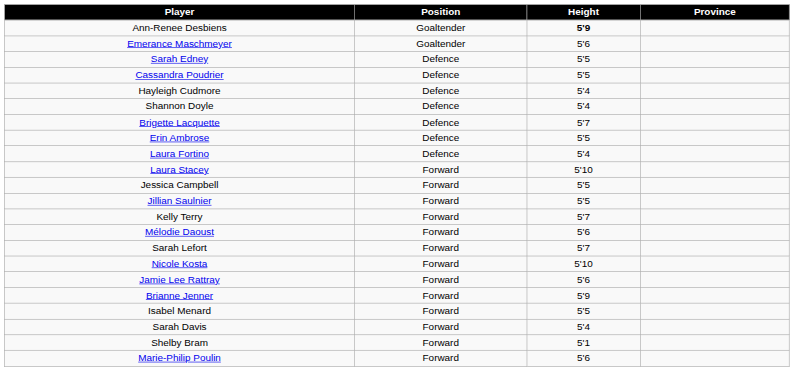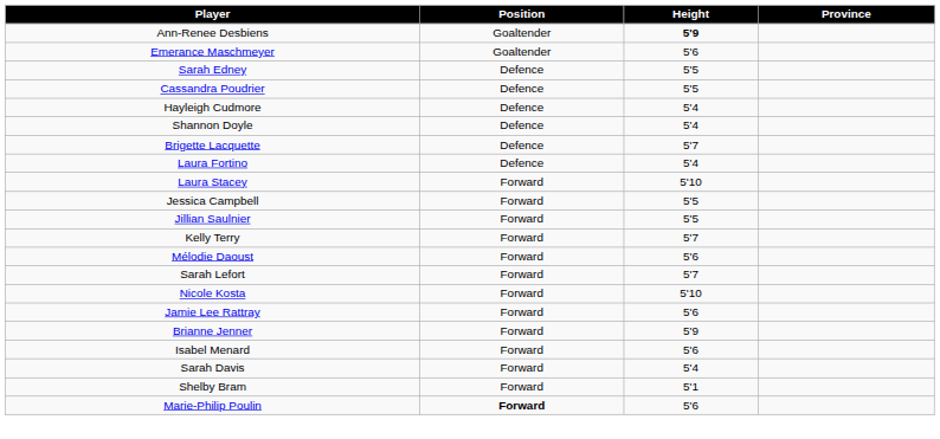- row: Erin Ambrose | Defence | 5'5
Isabel Menard | Height: 5'5 -> 5'6
Marie-Philip Poulin | Position: normal -> bold
